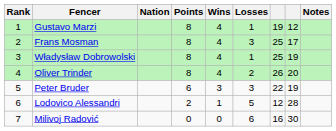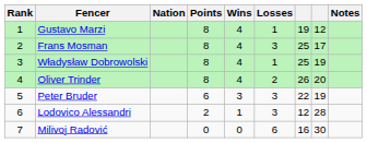Lodovico Alessandri | Losses: 5 -> 3
